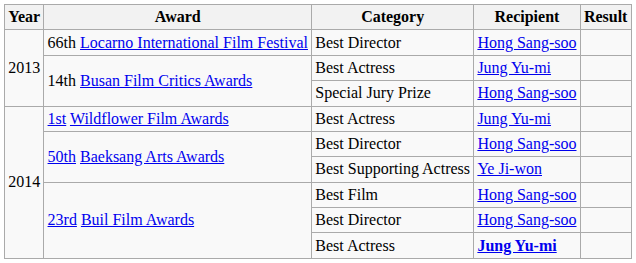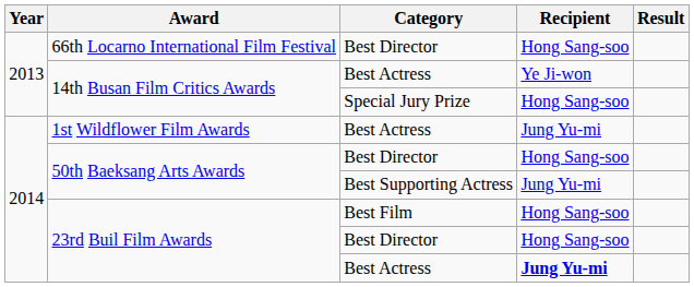14th Busan Film Critics Awards / Best Actress | Recipient: Jung Yu-mi -> Ye Ji-won
50th Baeksang Arts Awards / Best Supporting Actress | Recipient: Ye Ji-won -> Jung Yu-mi
